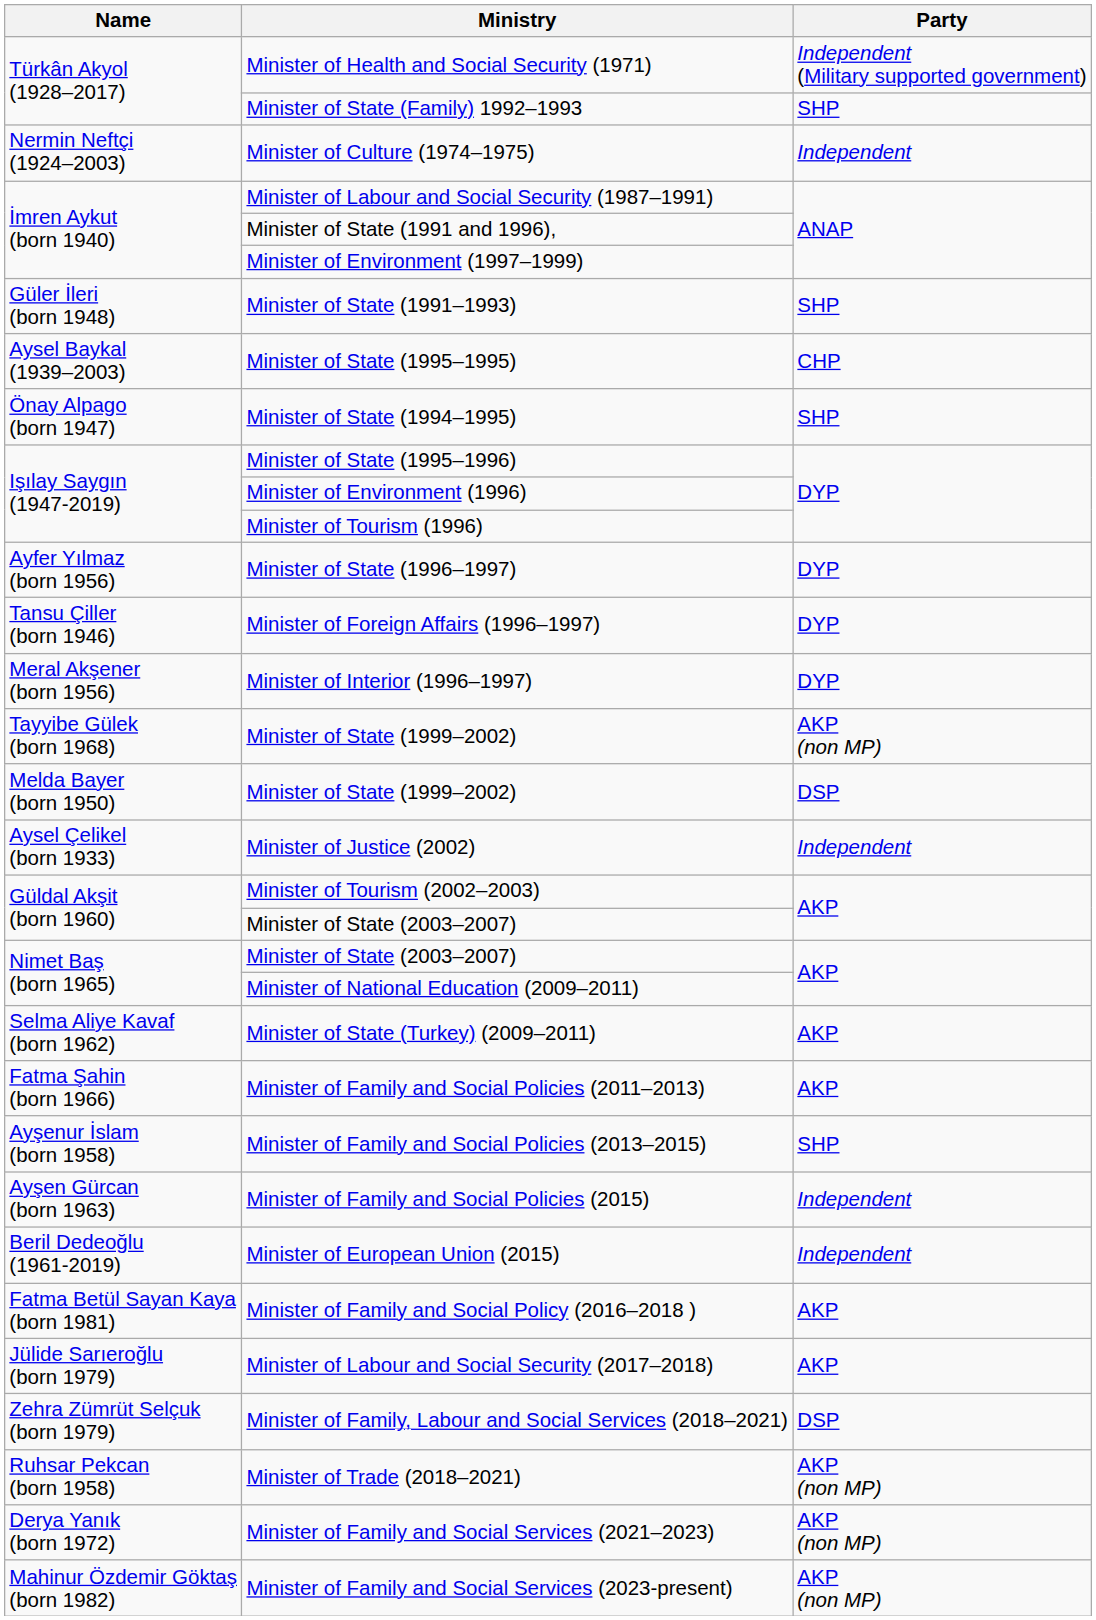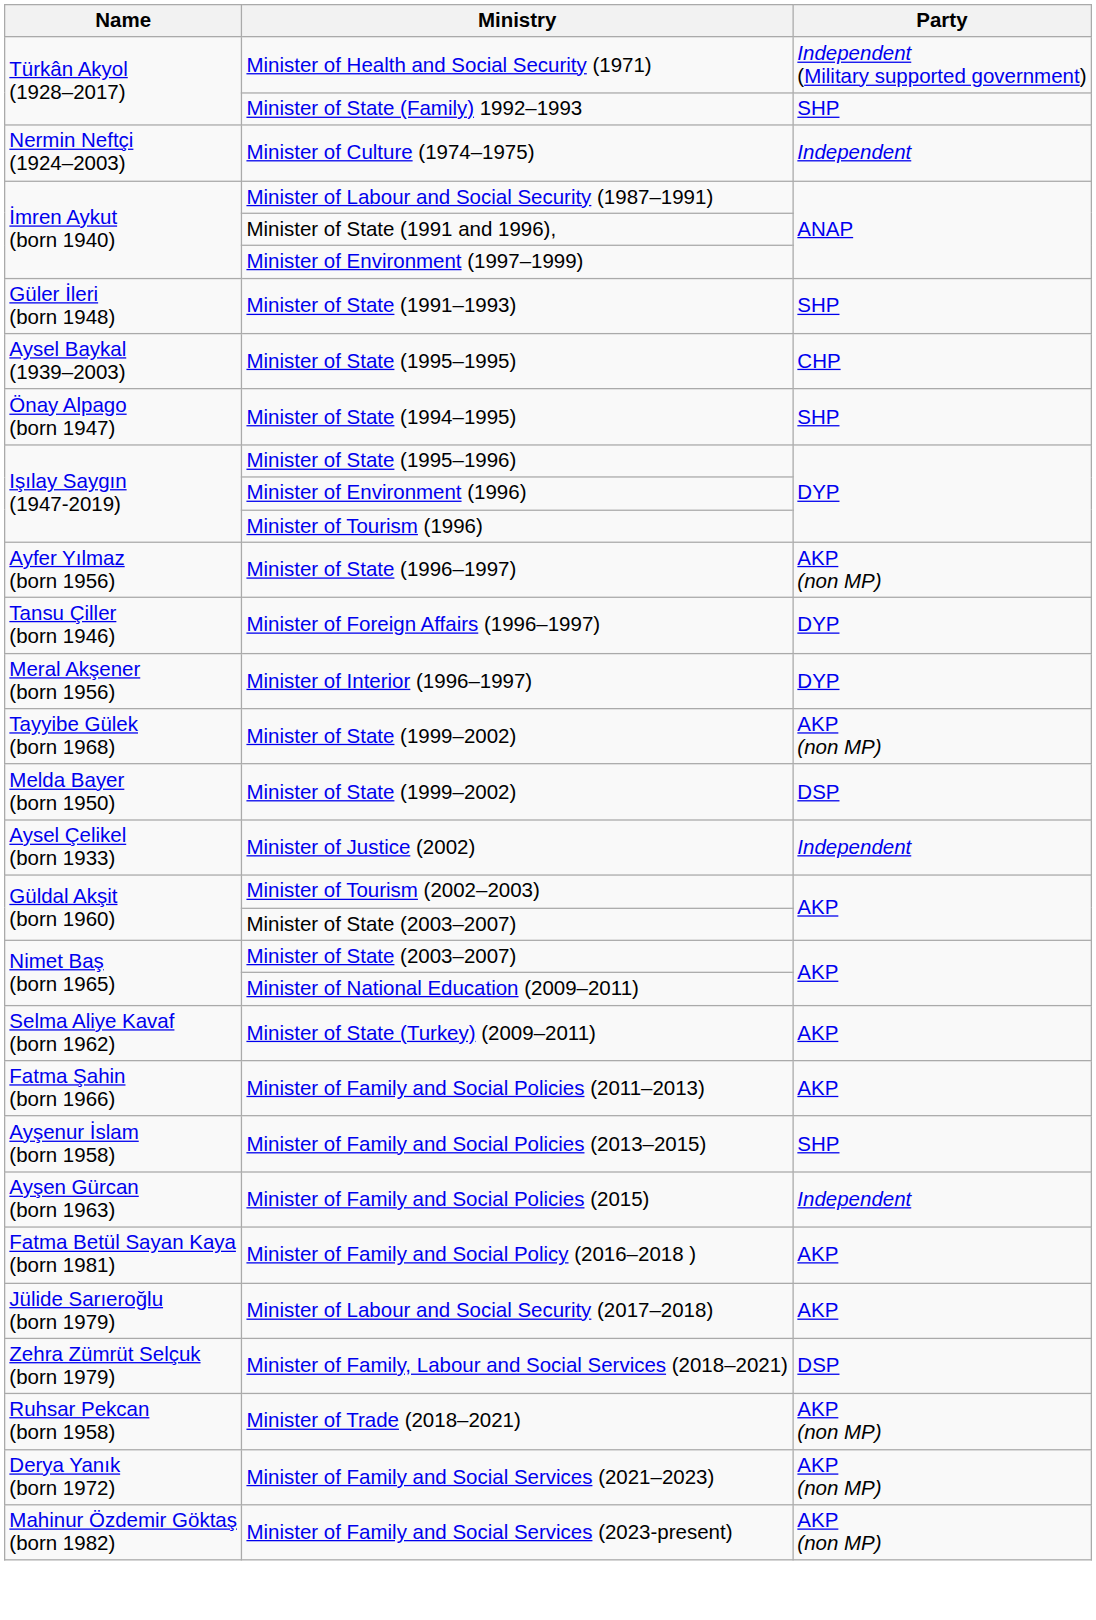Minister of State (1996–1997) | Party: DYP -> AKP (non MP)
- row: Beril Dedeoğlu (1961-2019) | Minister of European Union (2015) | Independent
